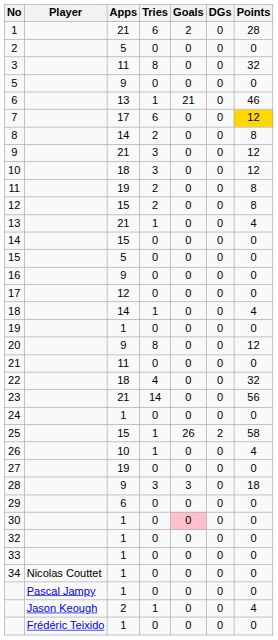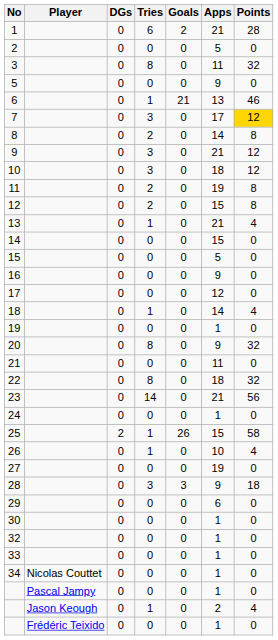columns swapped: Apps <-> DGs
7 | Tries: 6 -> 3
20 | Points: 12 -> 32
22 | Tries: 4 -> 8
30 | Goals: pink background -> no background
